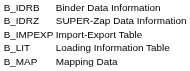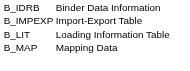- row: B_IDRZ | SUPER-Zap Data Information
